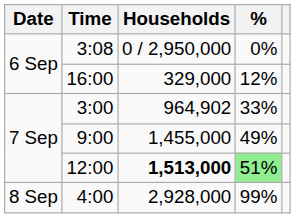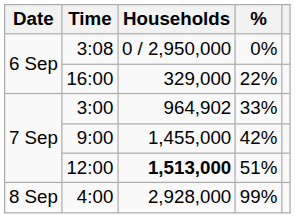16:00 | %: 12% -> 22%
9:00 | %: 49% -> 42%
12:00 | %: lightgreen background -> no background
